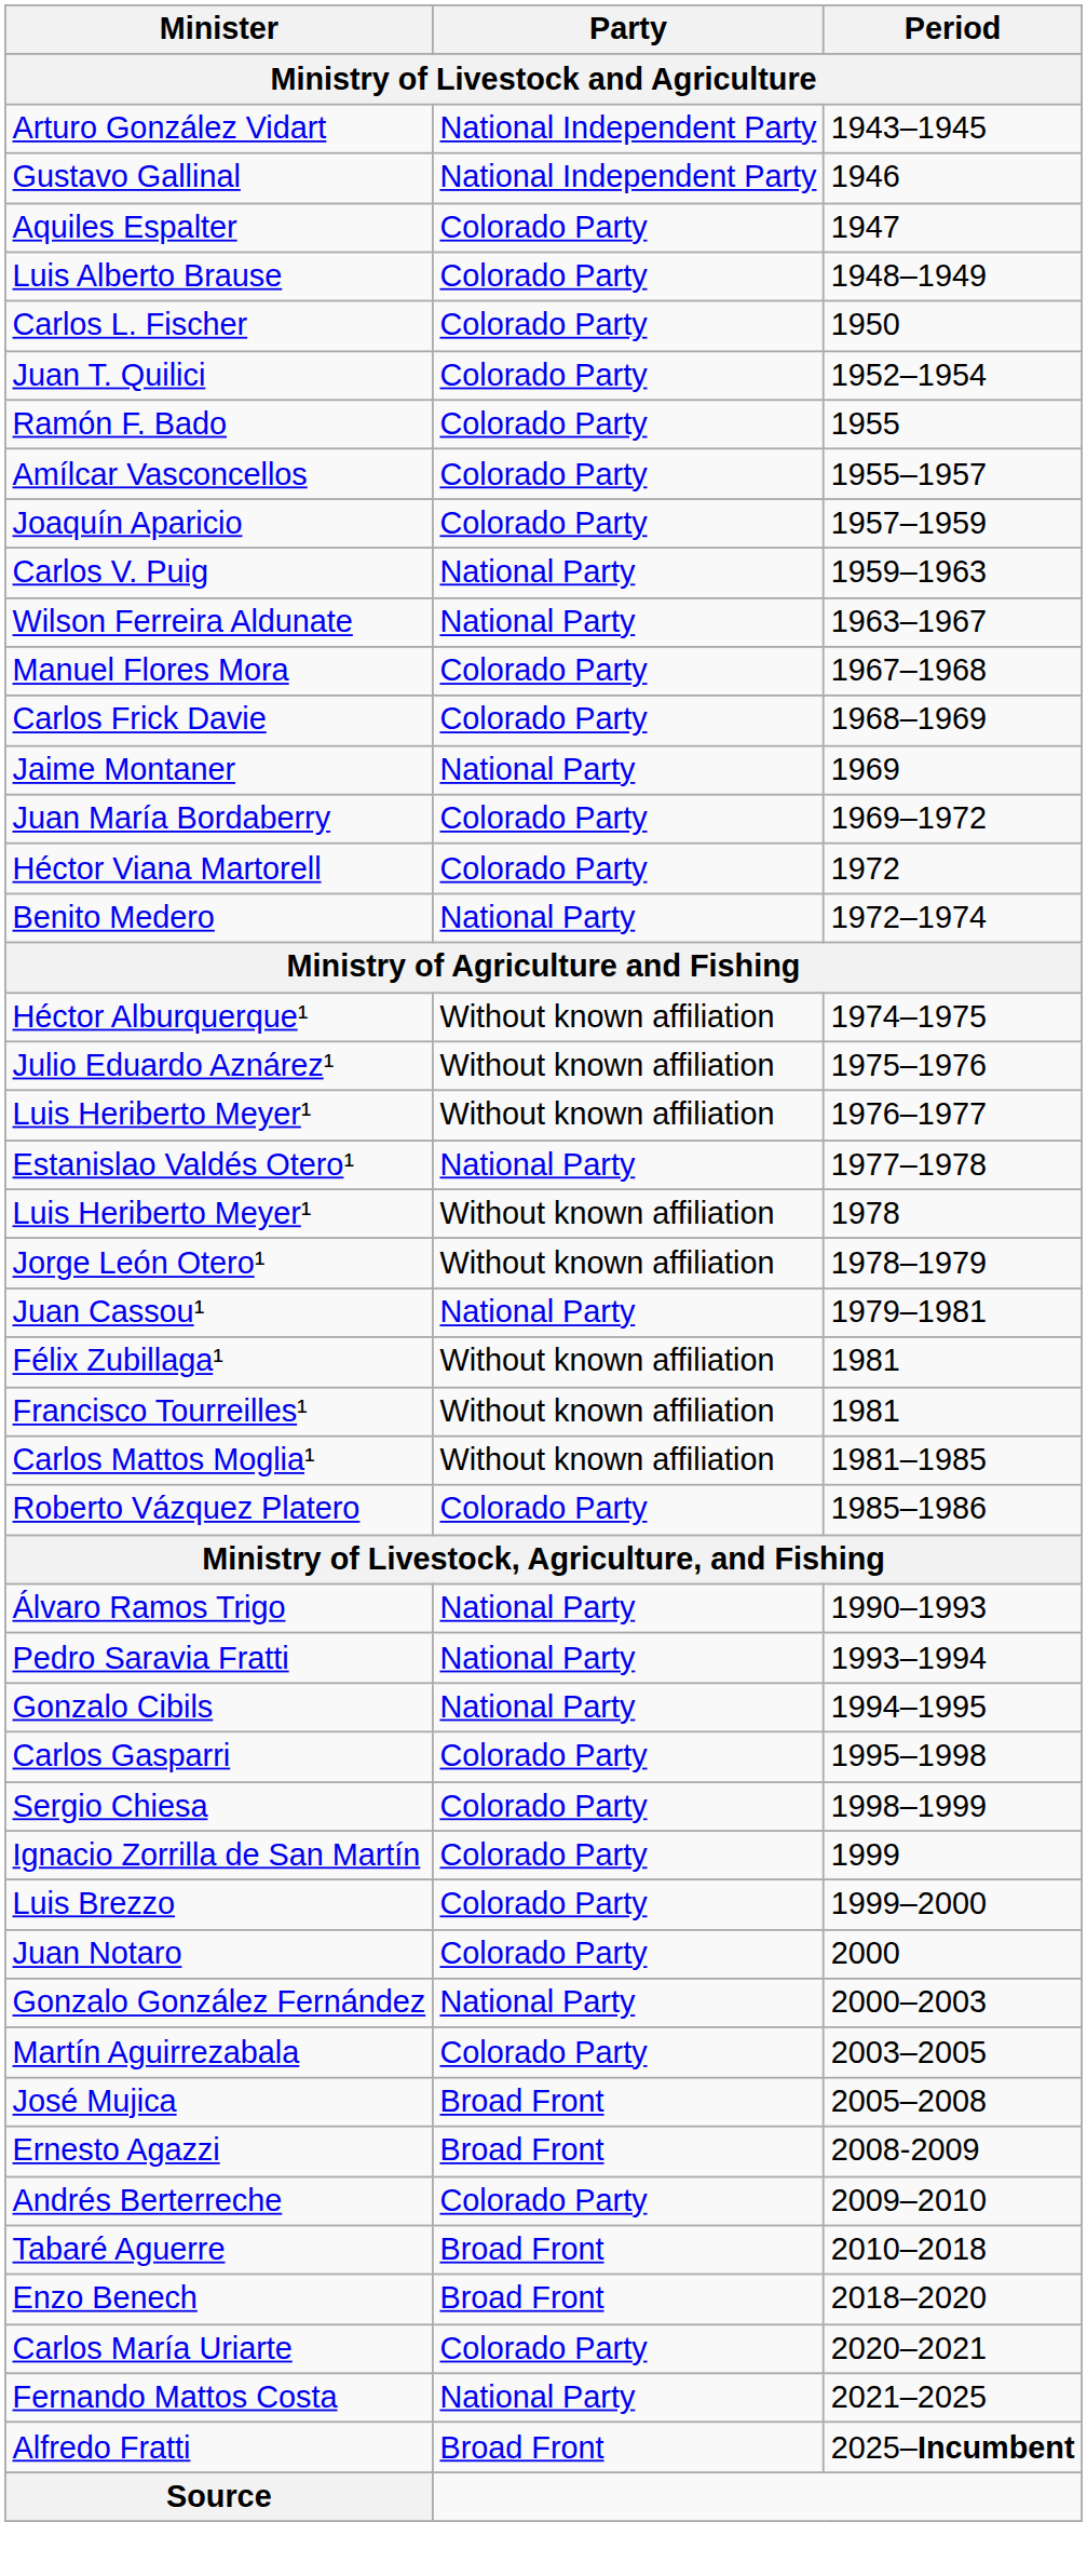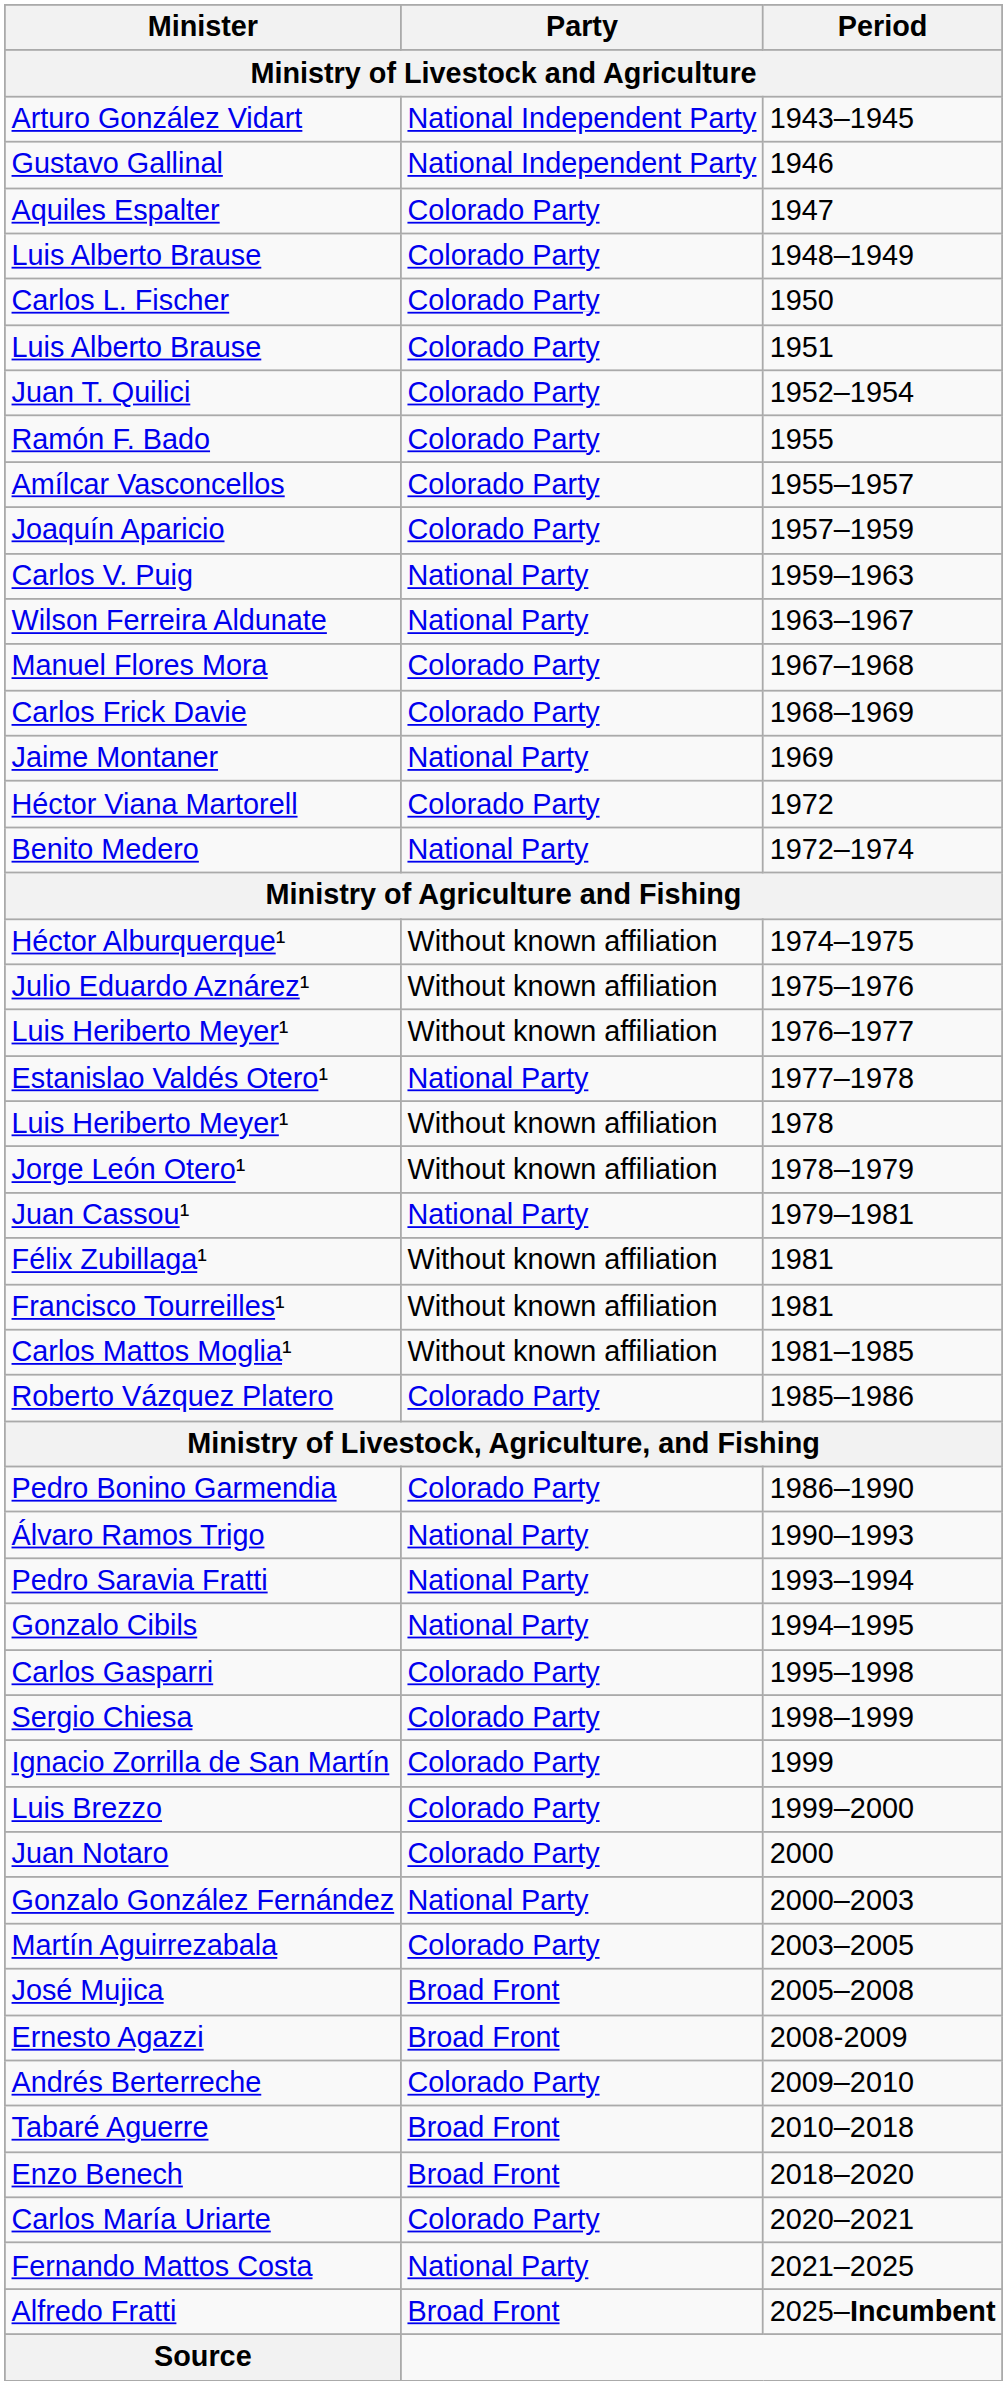+ row: Luis Alberto Brause | Colorado Party | 1951
- row: Juan María Bordaberry | Colorado Party | 1969–1972
+ row: Pedro Bonino Garmendia | Colorado Party | 1986–1990
